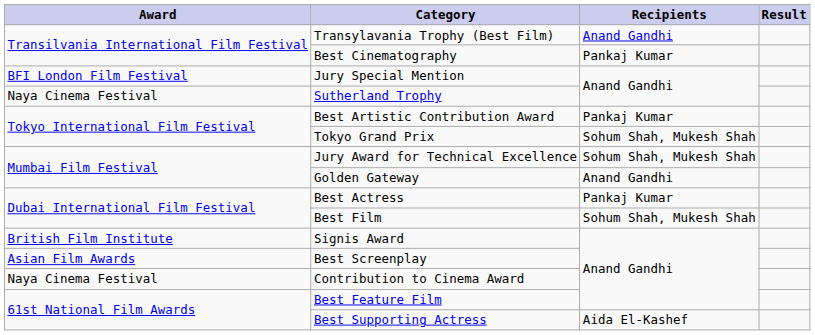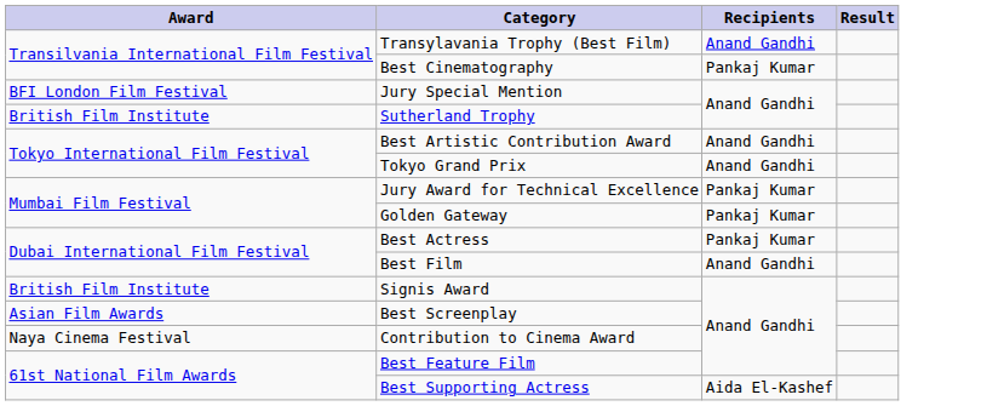Sutherland Trophy | Award: Naya Cinema Festival -> British Film Institute
Best Artistic Contribution Award | Recipients: Pankaj Kumar -> Anand Gandhi
Tokyo Grand Prix | Recipients: Sohum Shah, Mukesh Shah -> Anand Gandhi
Jury Award for Technical Excellence | Recipients: Sohum Shah, Mukesh Shah -> Pankaj Kumar
Golden Gateway | Recipients: Anand Gandhi -> Pankaj Kumar
Best Film | Recipients: Sohum Shah, Mukesh Shah -> Anand Gandhi
